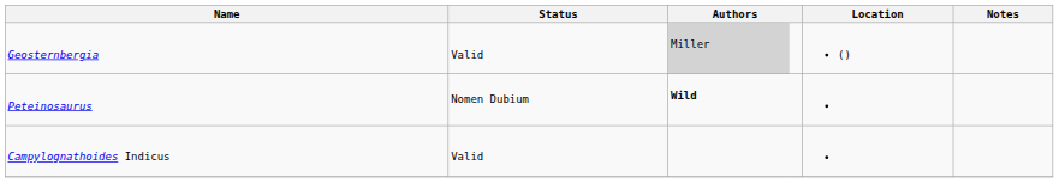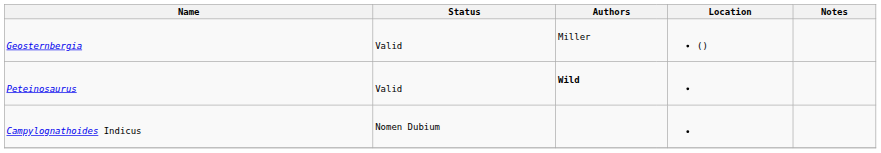Geosternbergia | column 3: lightgrey background -> no background
Peteinosaurus | Status: Nomen Dubium -> Valid
Campylognathoides Indicus | Status: Valid -> Nomen Dubium
